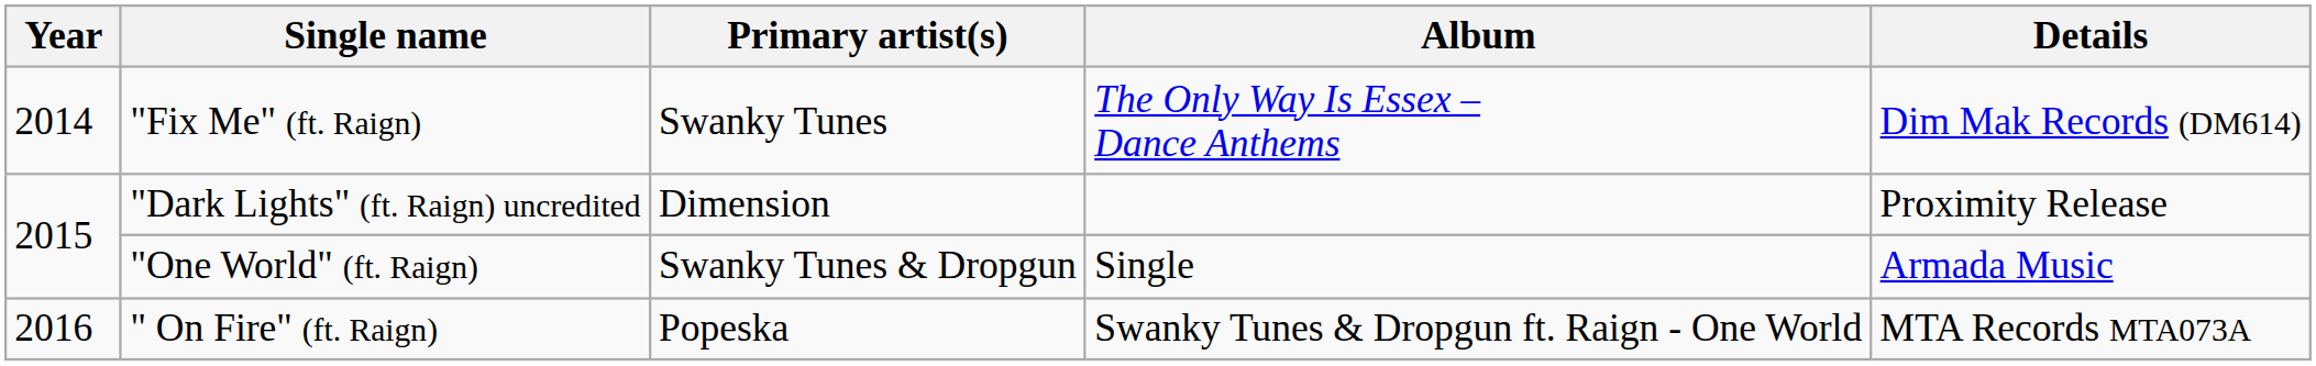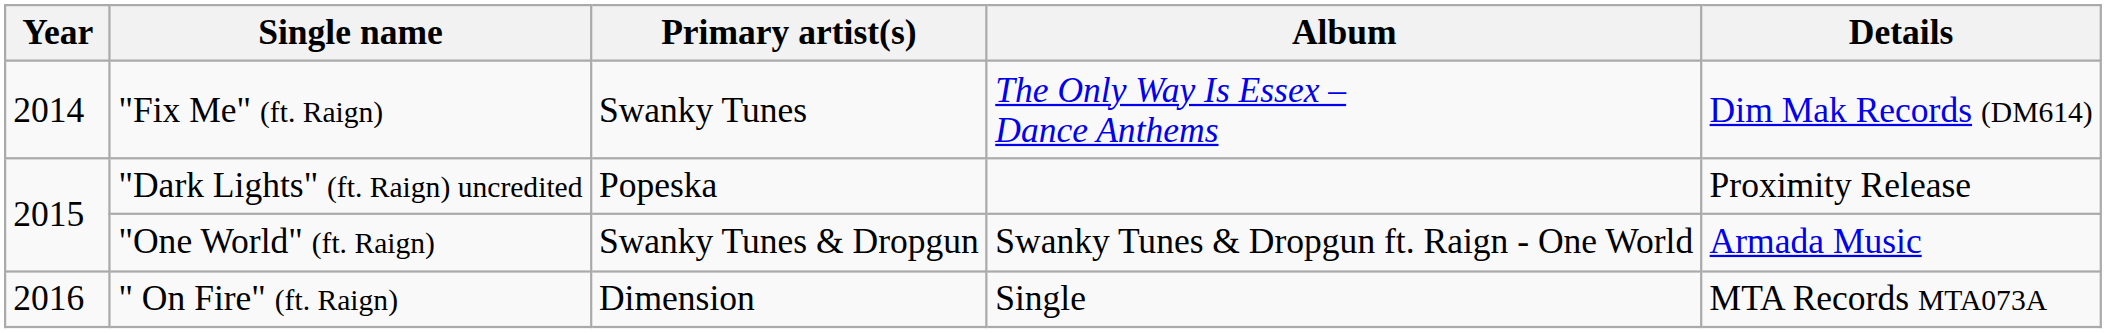"Dark Lights" (ft. Raign) uncredited | Primary artist(s): Dimension -> Popeska
"One World" (ft. Raign) | Album: Single -> Swanky Tunes & Dropgun ft. Raign - One World
" On Fire" (ft. Raign) | Primary artist(s): Popeska -> Dimension
" On Fire" (ft. Raign) | Album: Swanky Tunes & Dropgun ft. Raign - One World -> Single
